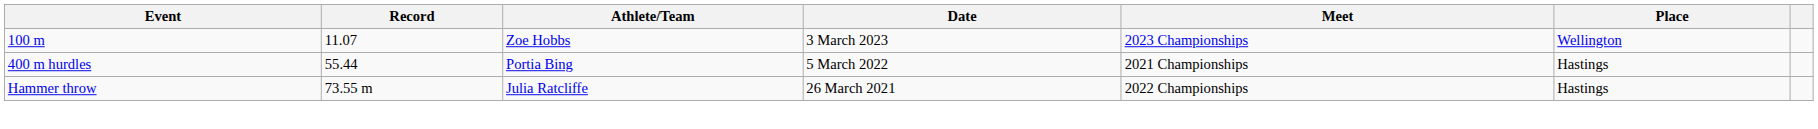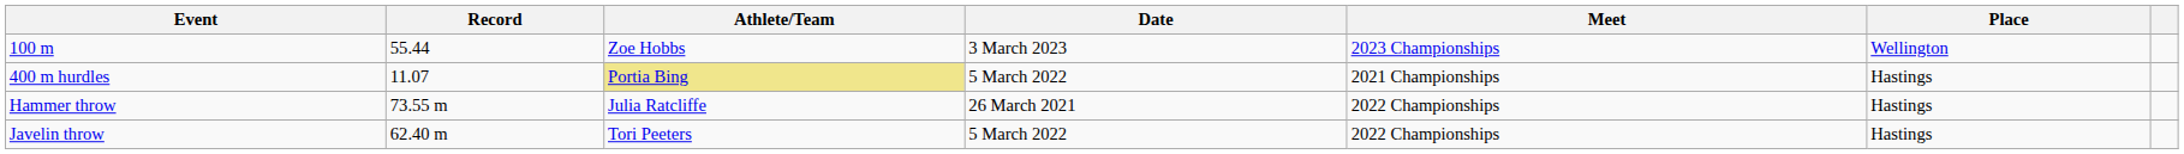100 m | Record: 11.07 -> 55.44
400 m hurdles | Record: 55.44 -> 11.07
400 m hurdles | Athlete/Team: no background -> khaki background
+ row: Javelin throw | 62.40 m | Tori Peeters | 5 March 2022 | 2022 Championships | Hastings
